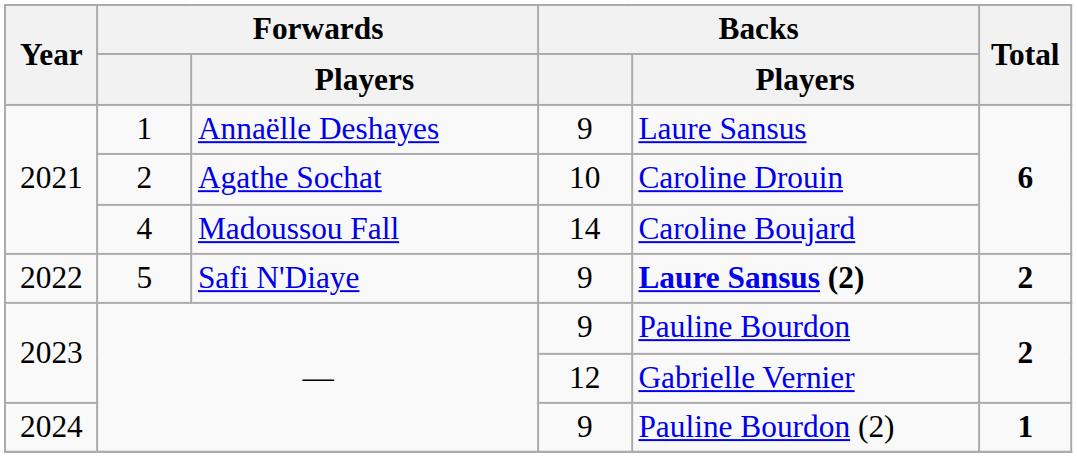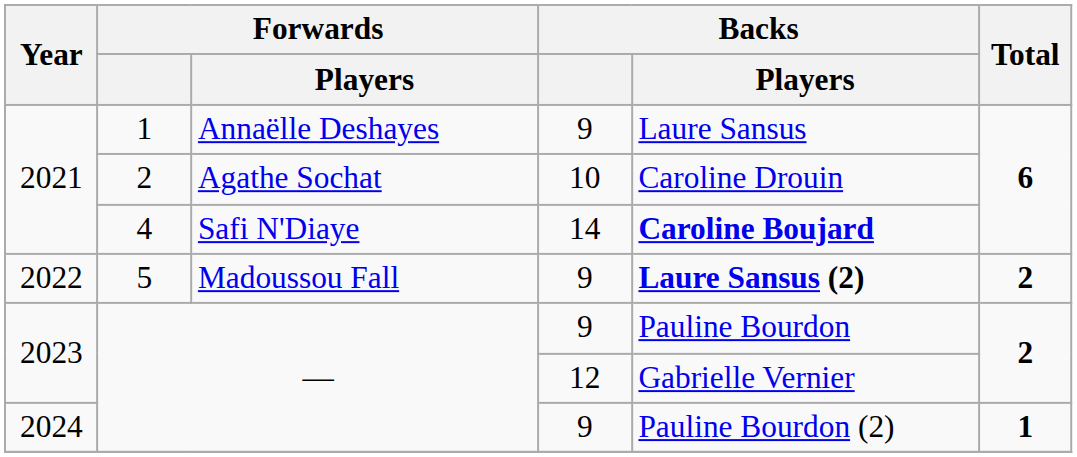4 | Forwards / Players: Madoussou Fall -> Safi N'Diaye
4 | Backs / Players: normal -> bold
5 | Forwards / Players: Safi N'Diaye -> Madoussou Fall
